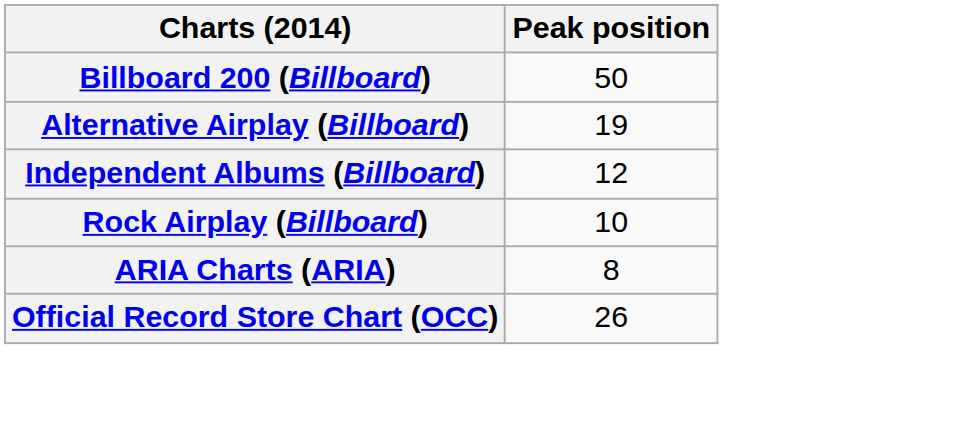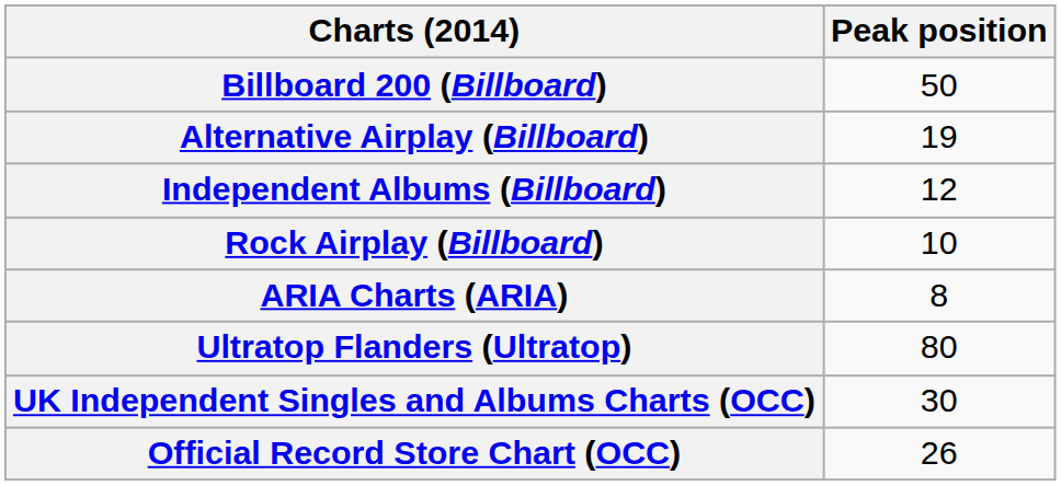+ row: Ultratop Flanders (Ultratop) | 80
+ row: UK Independent Singles and Albums Charts (OCC) | 30
